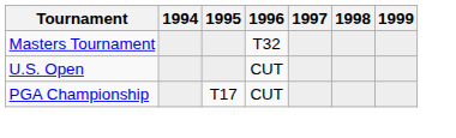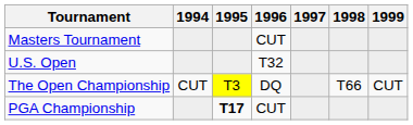Masters Tournament | 1996: T32 -> CUT
U.S. Open | 1996: CUT -> T32
+ row: The Open Championship | CUT | T3 | DQ | T66 | CUT
PGA Championship | 1995: normal -> bold
